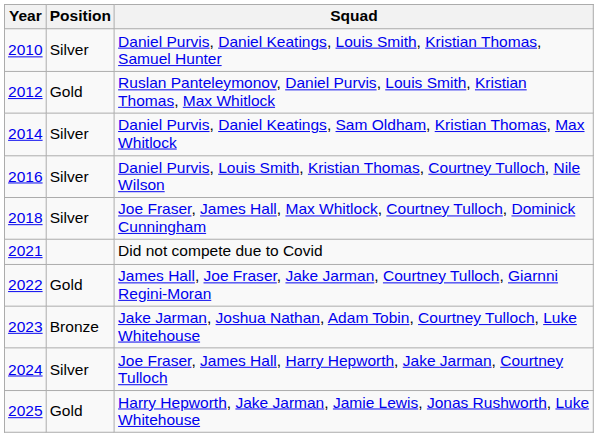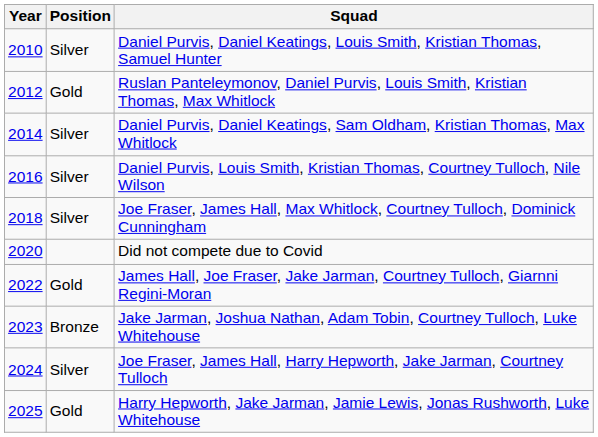Did not compete due to Covid | Year: 2021 -> 2020
